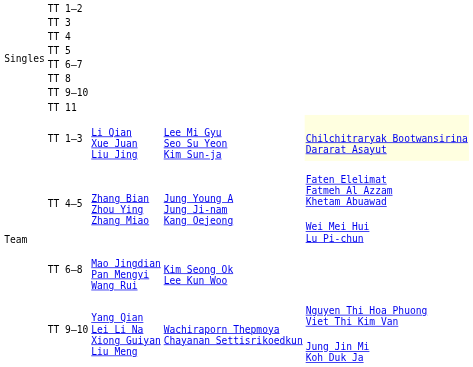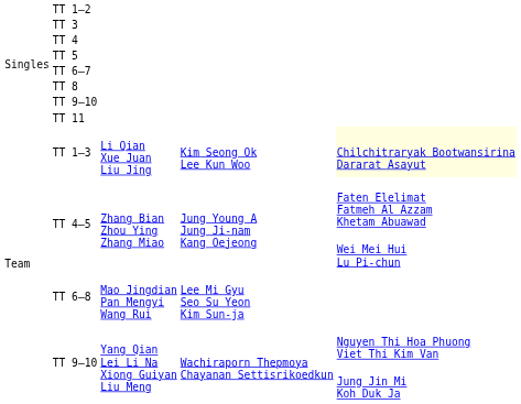TT 1–3 | column 4: Lee Mi Gyu Seo Su Yeon Kim Sun-ja -> Kim Seong Ok Lee Kun Woo
TT 6–8 | column 4: Kim Seong Ok Lee Kun Woo -> Lee Mi Gyu Seo Su Yeon Kim Sun-ja
